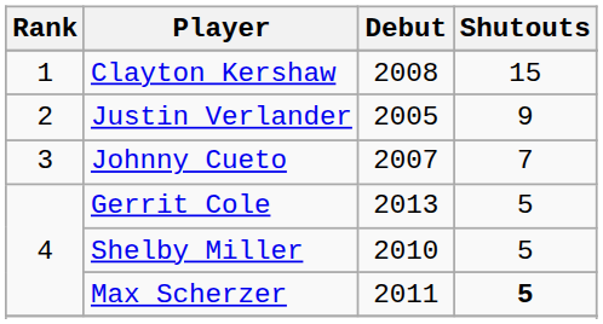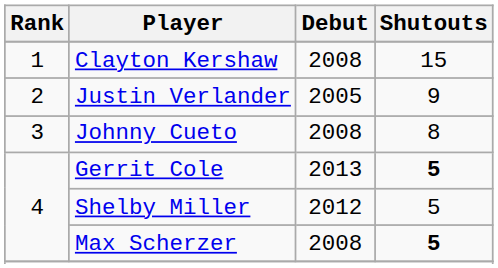Johnny Cueto | Debut: 2007 -> 2008
Johnny Cueto | Shutouts: 7 -> 8
Gerrit Cole | Shutouts: normal -> bold
Shelby Miller | Debut: 2010 -> 2012
Max Scherzer | Debut: 2011 -> 2008
